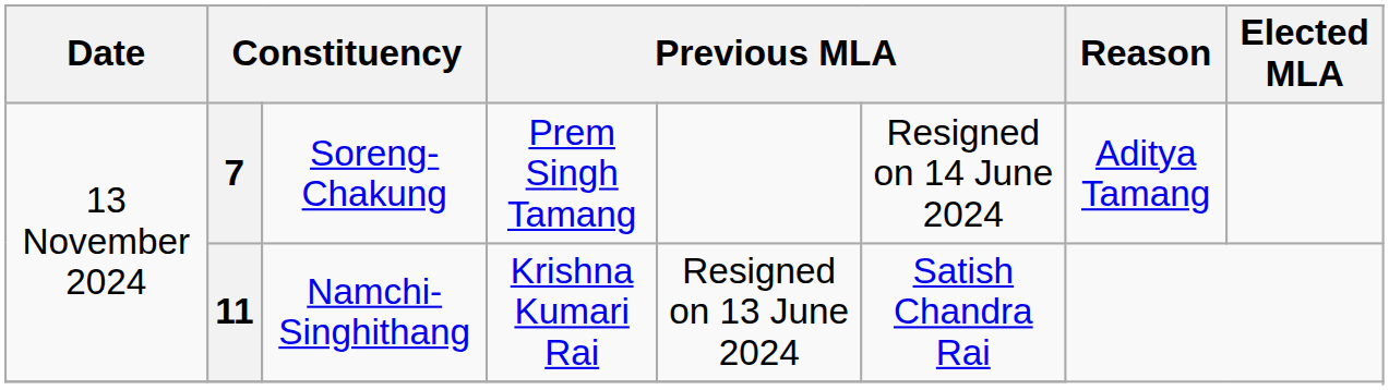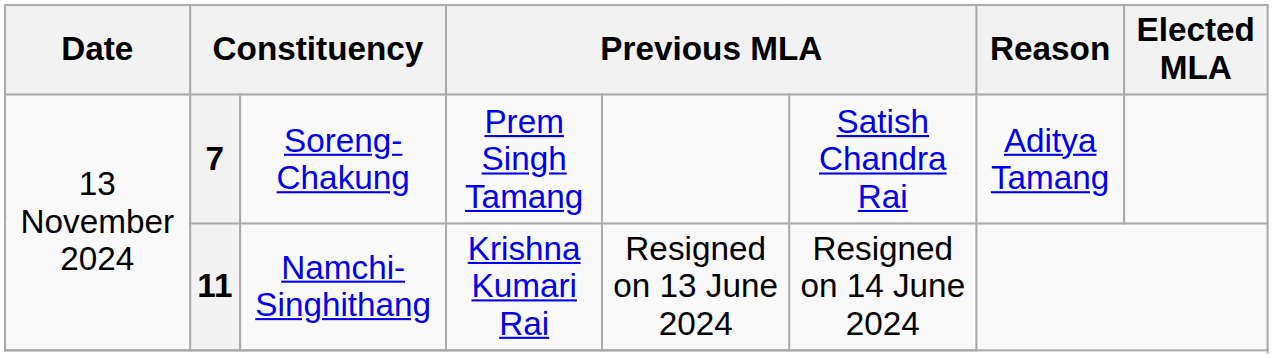7 | column 6: Resigned on 14 June 2024 -> Satish Chandra Rai
11 | column 6: Satish Chandra Rai -> Resigned on 14 June 2024
